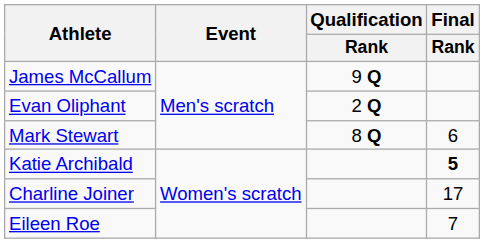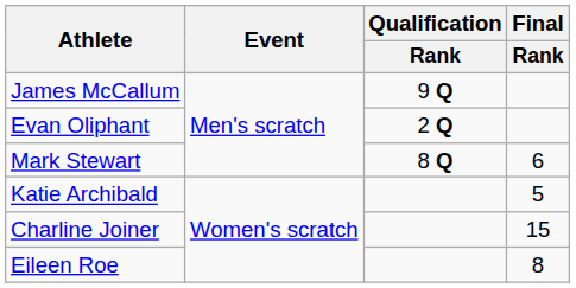Katie Archibald | Final / Rank: bold -> normal
Charline Joiner | Final / Rank: 17 -> 15
Eileen Roe | Final / Rank: 7 -> 8
